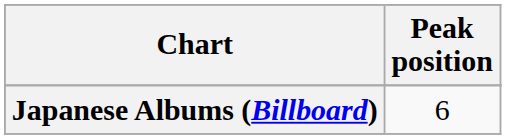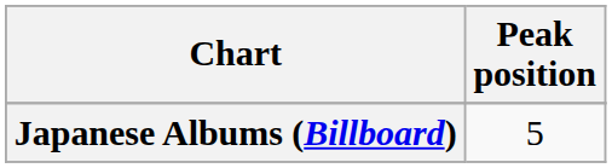Japanese Albums (Billboard) | Peak position: 6 -> 5
